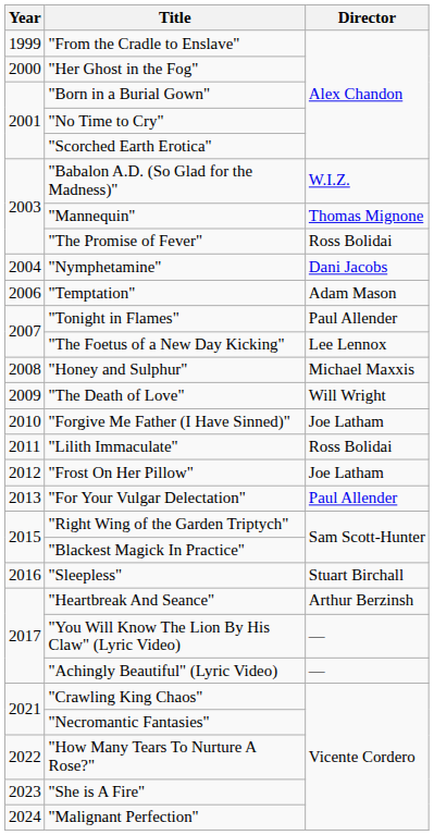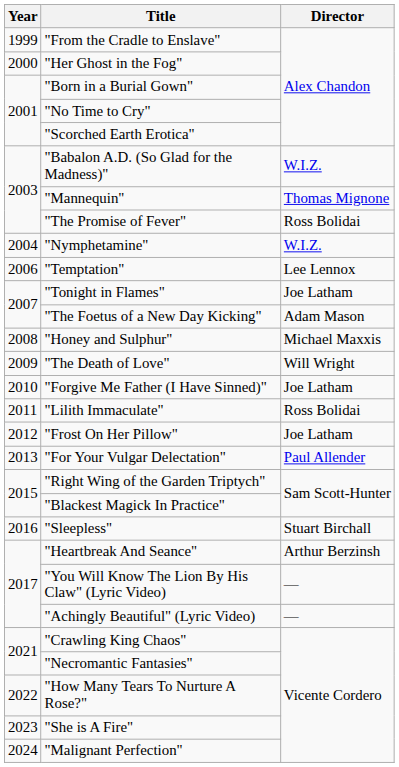"Nymphetamine" | Director: Dani Jacobs -> W.I.Z.
"Temptation" | Director: Adam Mason -> Lee Lennox
"Tonight in Flames" | Director: Paul Allender -> Joe Latham
"The Foetus of a New Day Kicking" | Director: Lee Lennox -> Adam Mason
